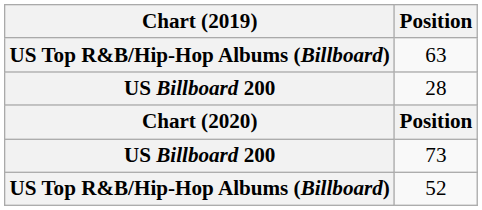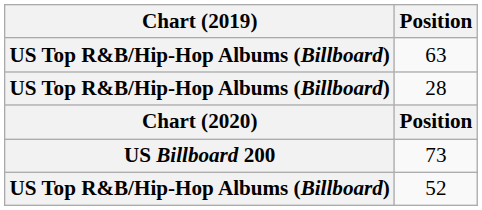28 | Chart (2019): US Billboard 200 -> US Top R&B/Hip-Hop Albums (Billboard)
